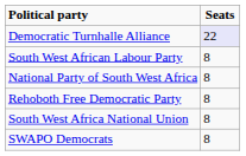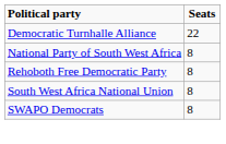Democratic Turnhalle Alliance | Seats: lavender background -> no background
- row: South West African Labour Party | 8
